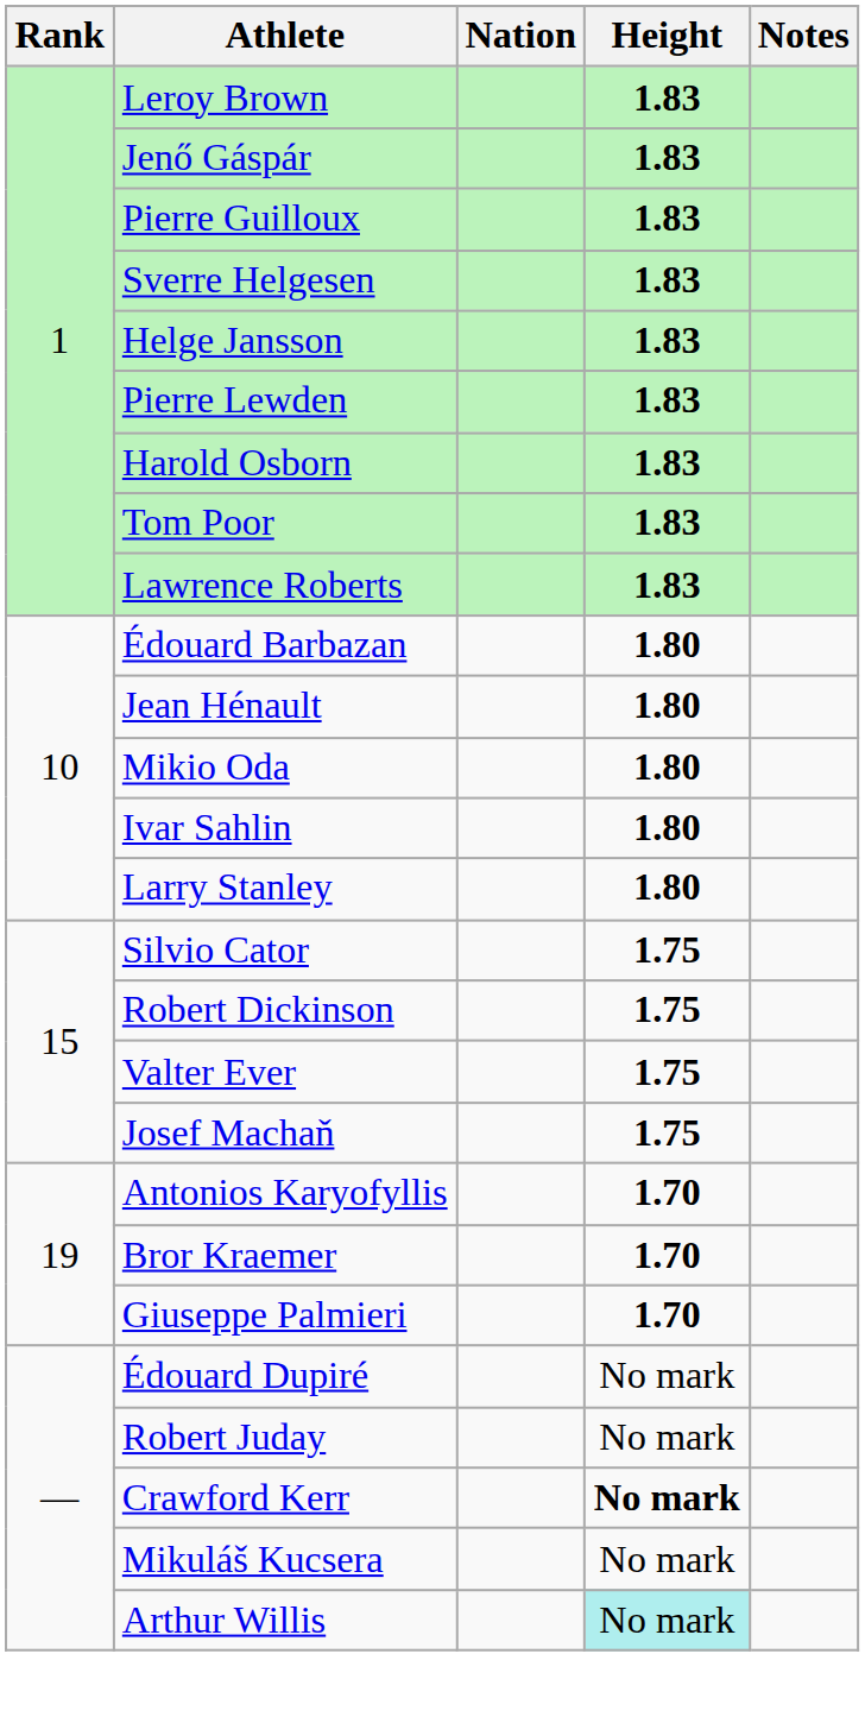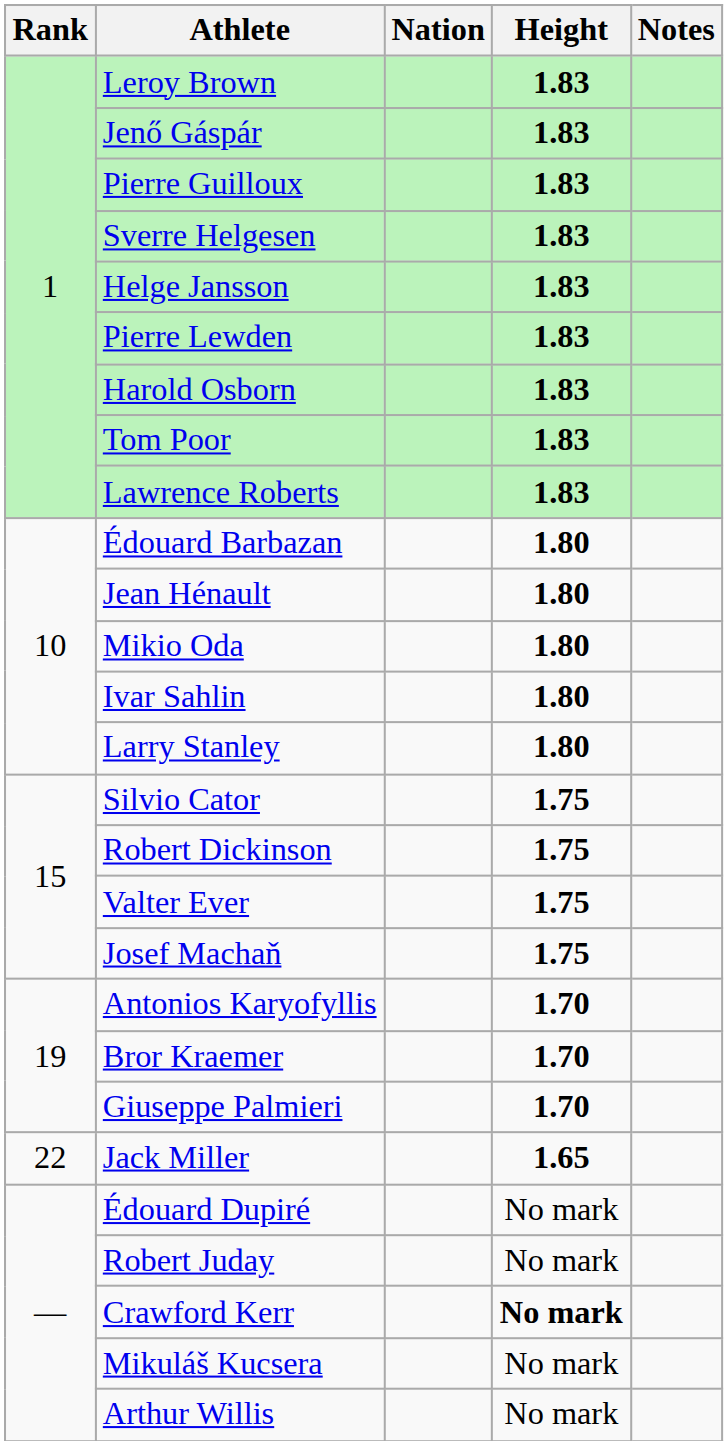+ row: 22 | Jack Miller | 1.65
Arthur Willis | Height: paleturquoise background -> no background
